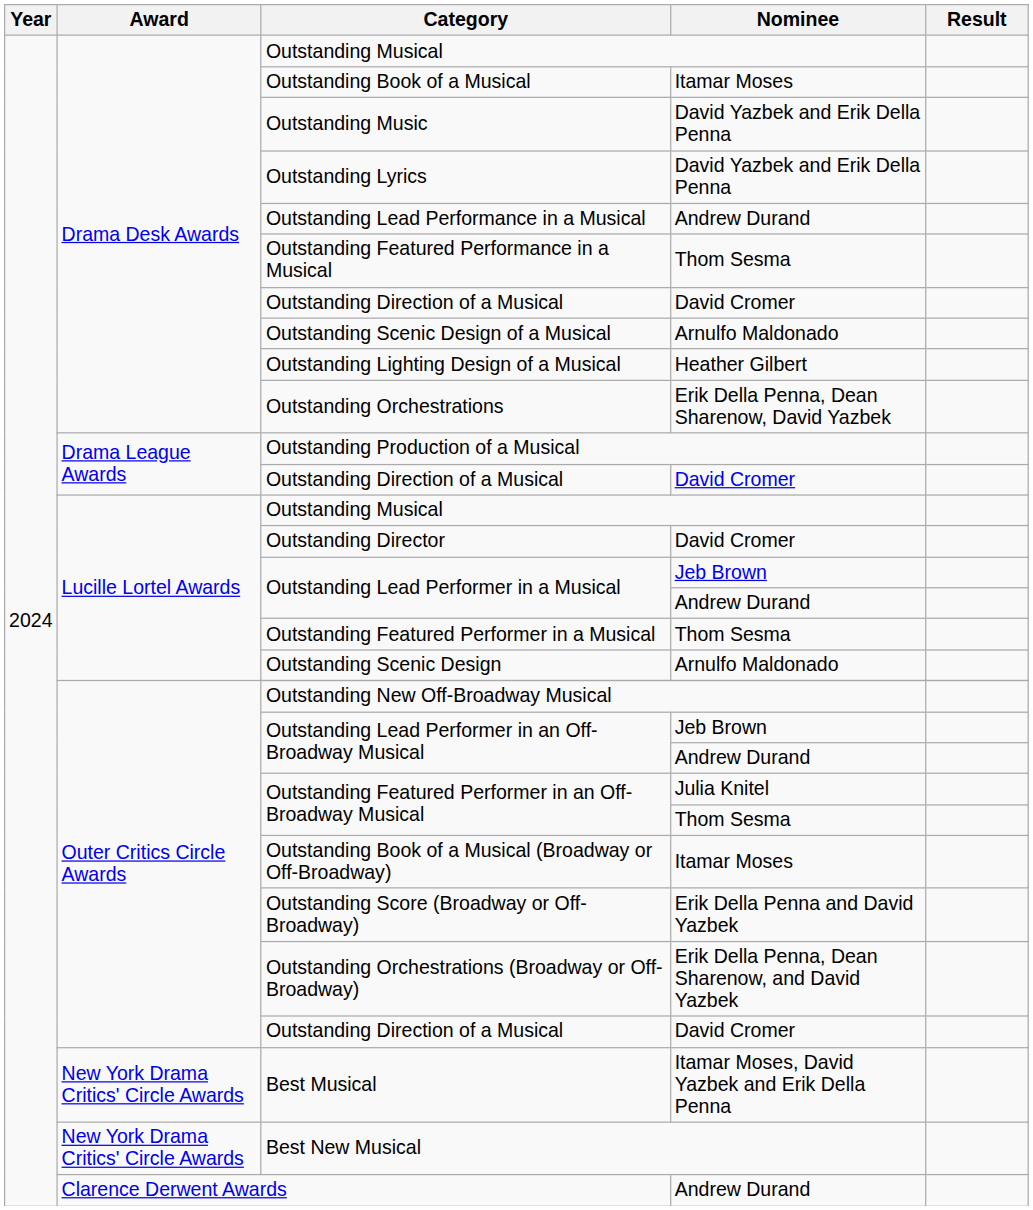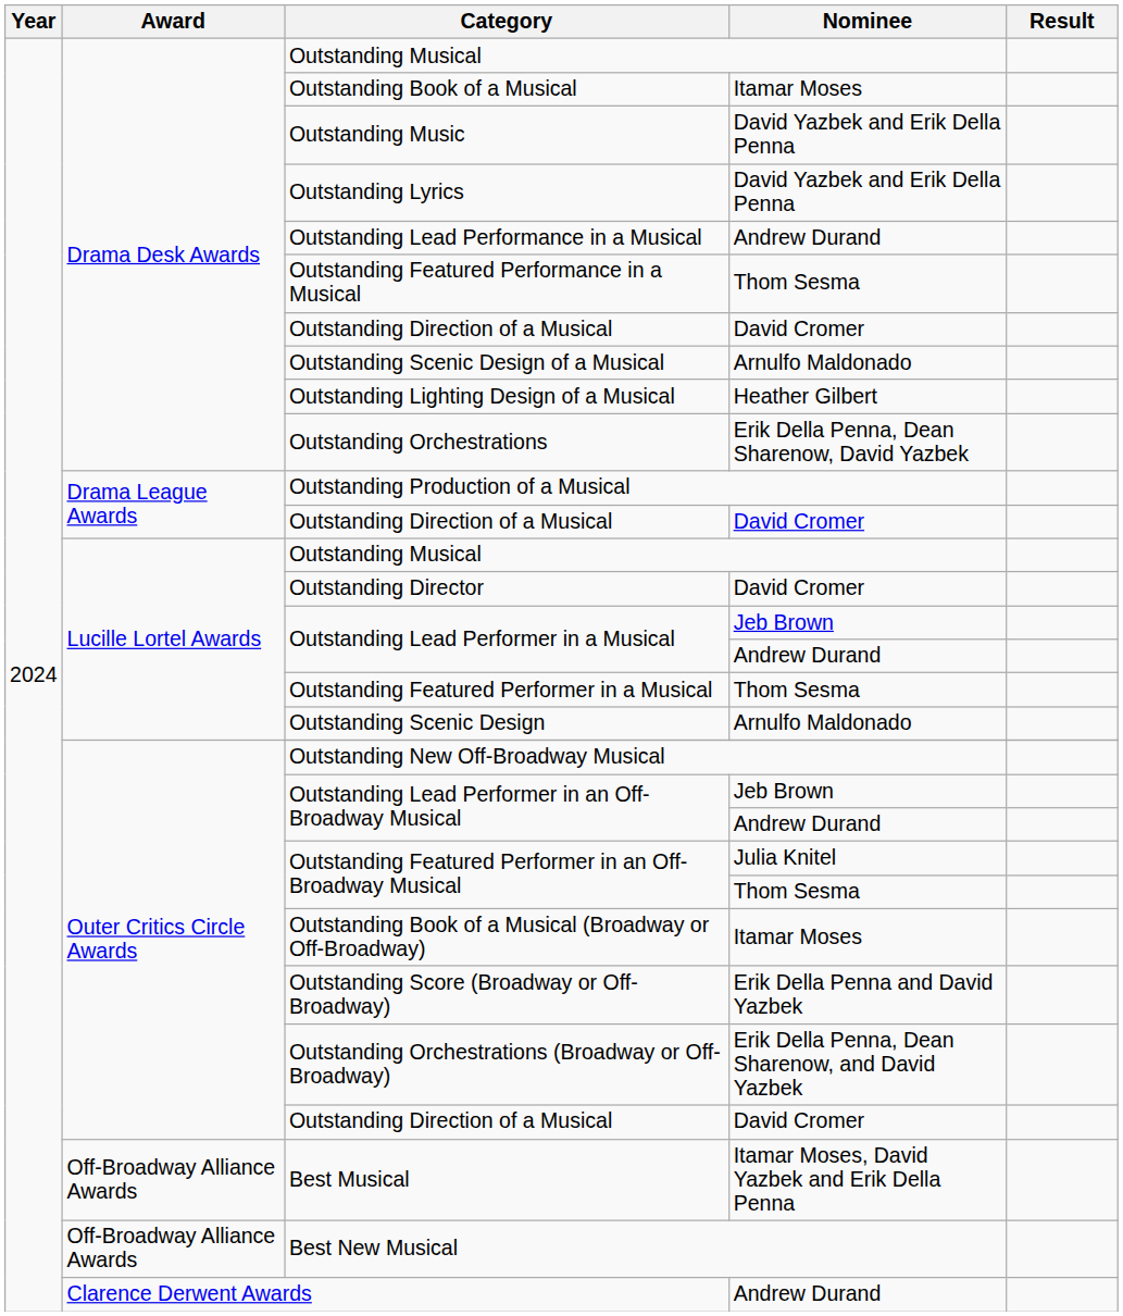Best Musical | Award: New York Drama Critics' Circle Awards -> Off-Broadway Alliance Awards
Best New Musical | Award: New York Drama Critics' Circle Awards -> Off-Broadway Alliance Awards
